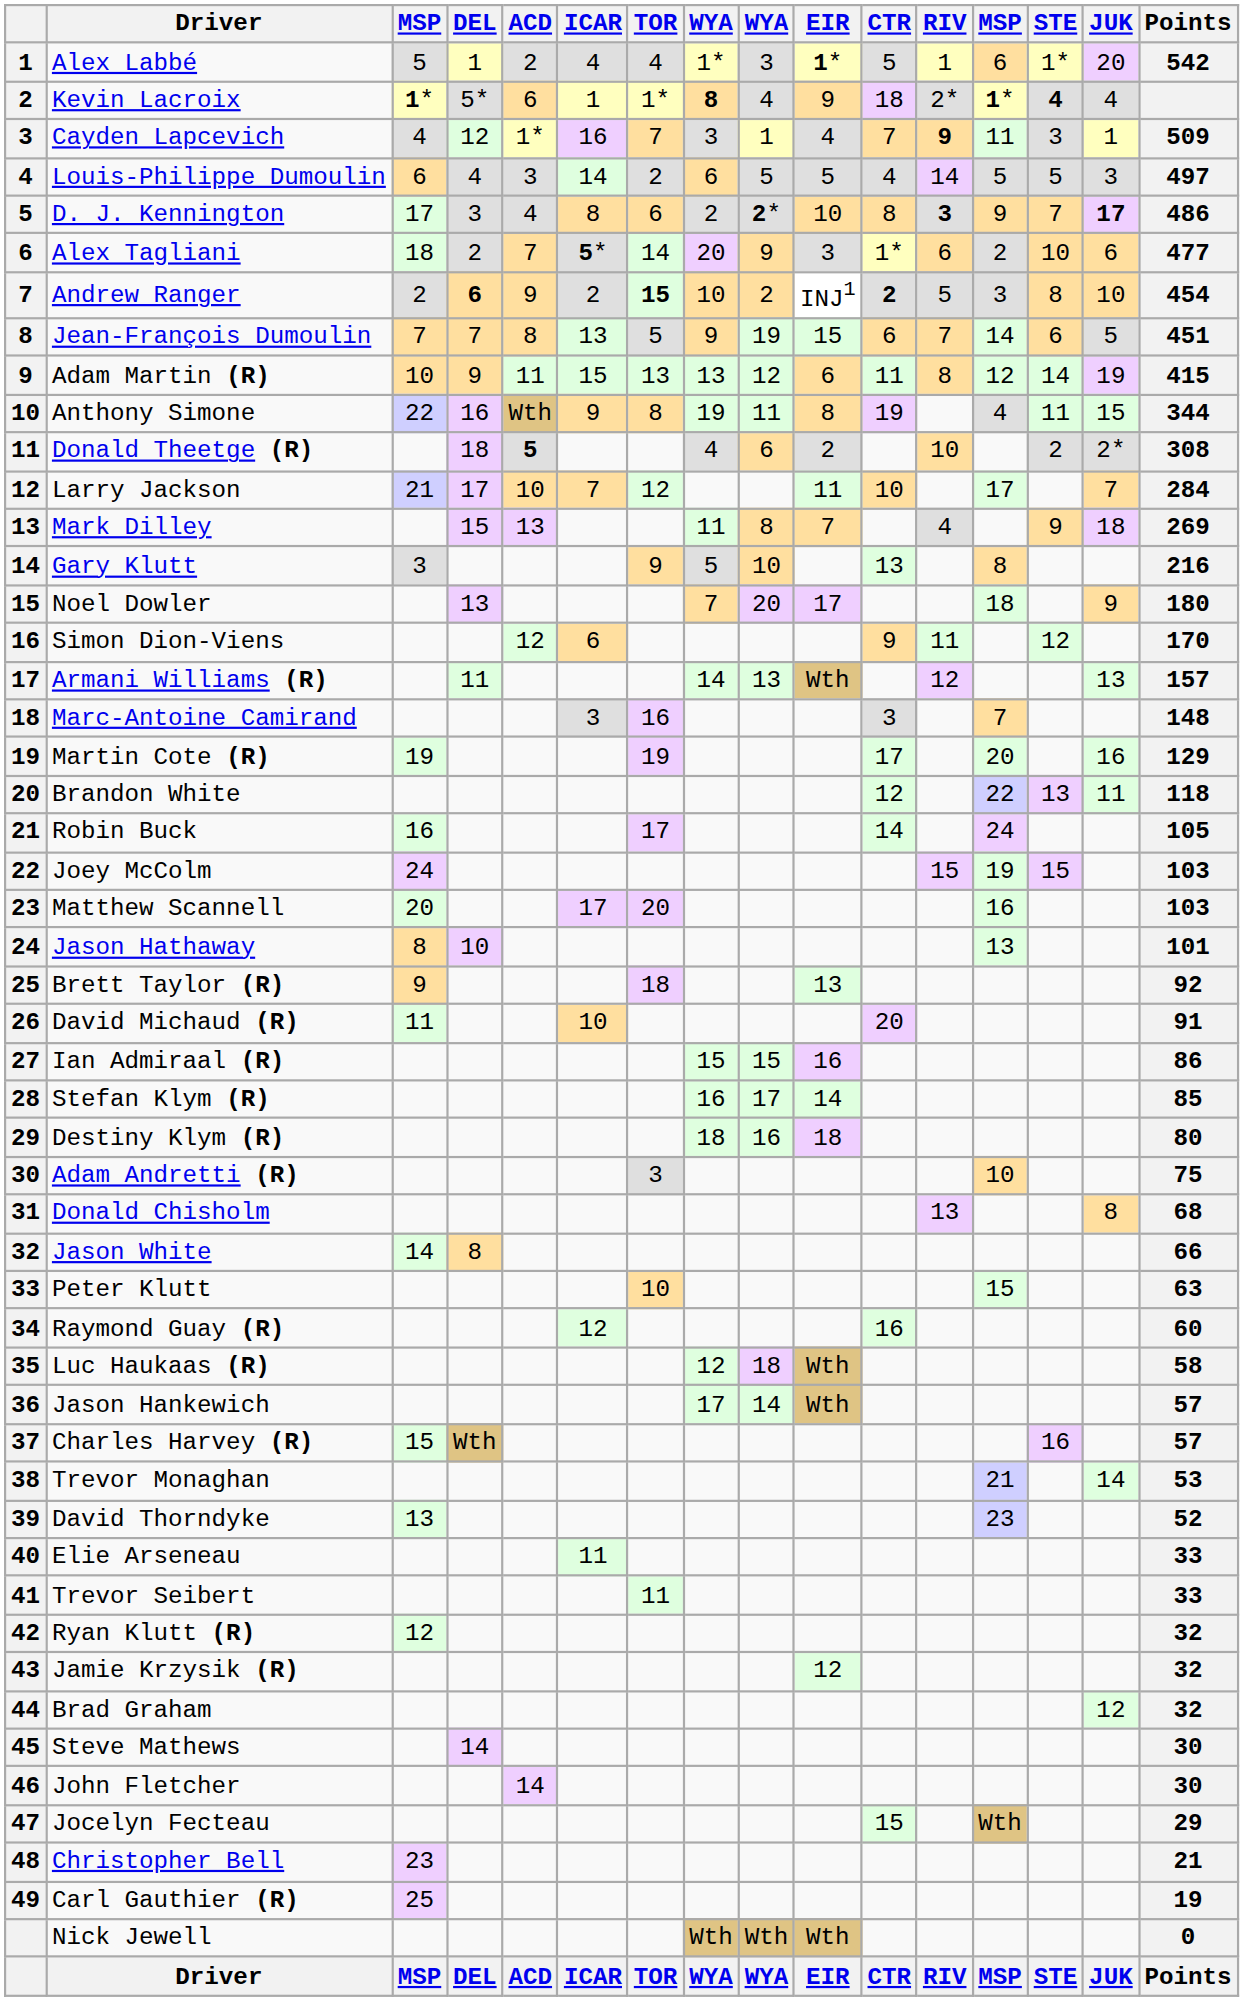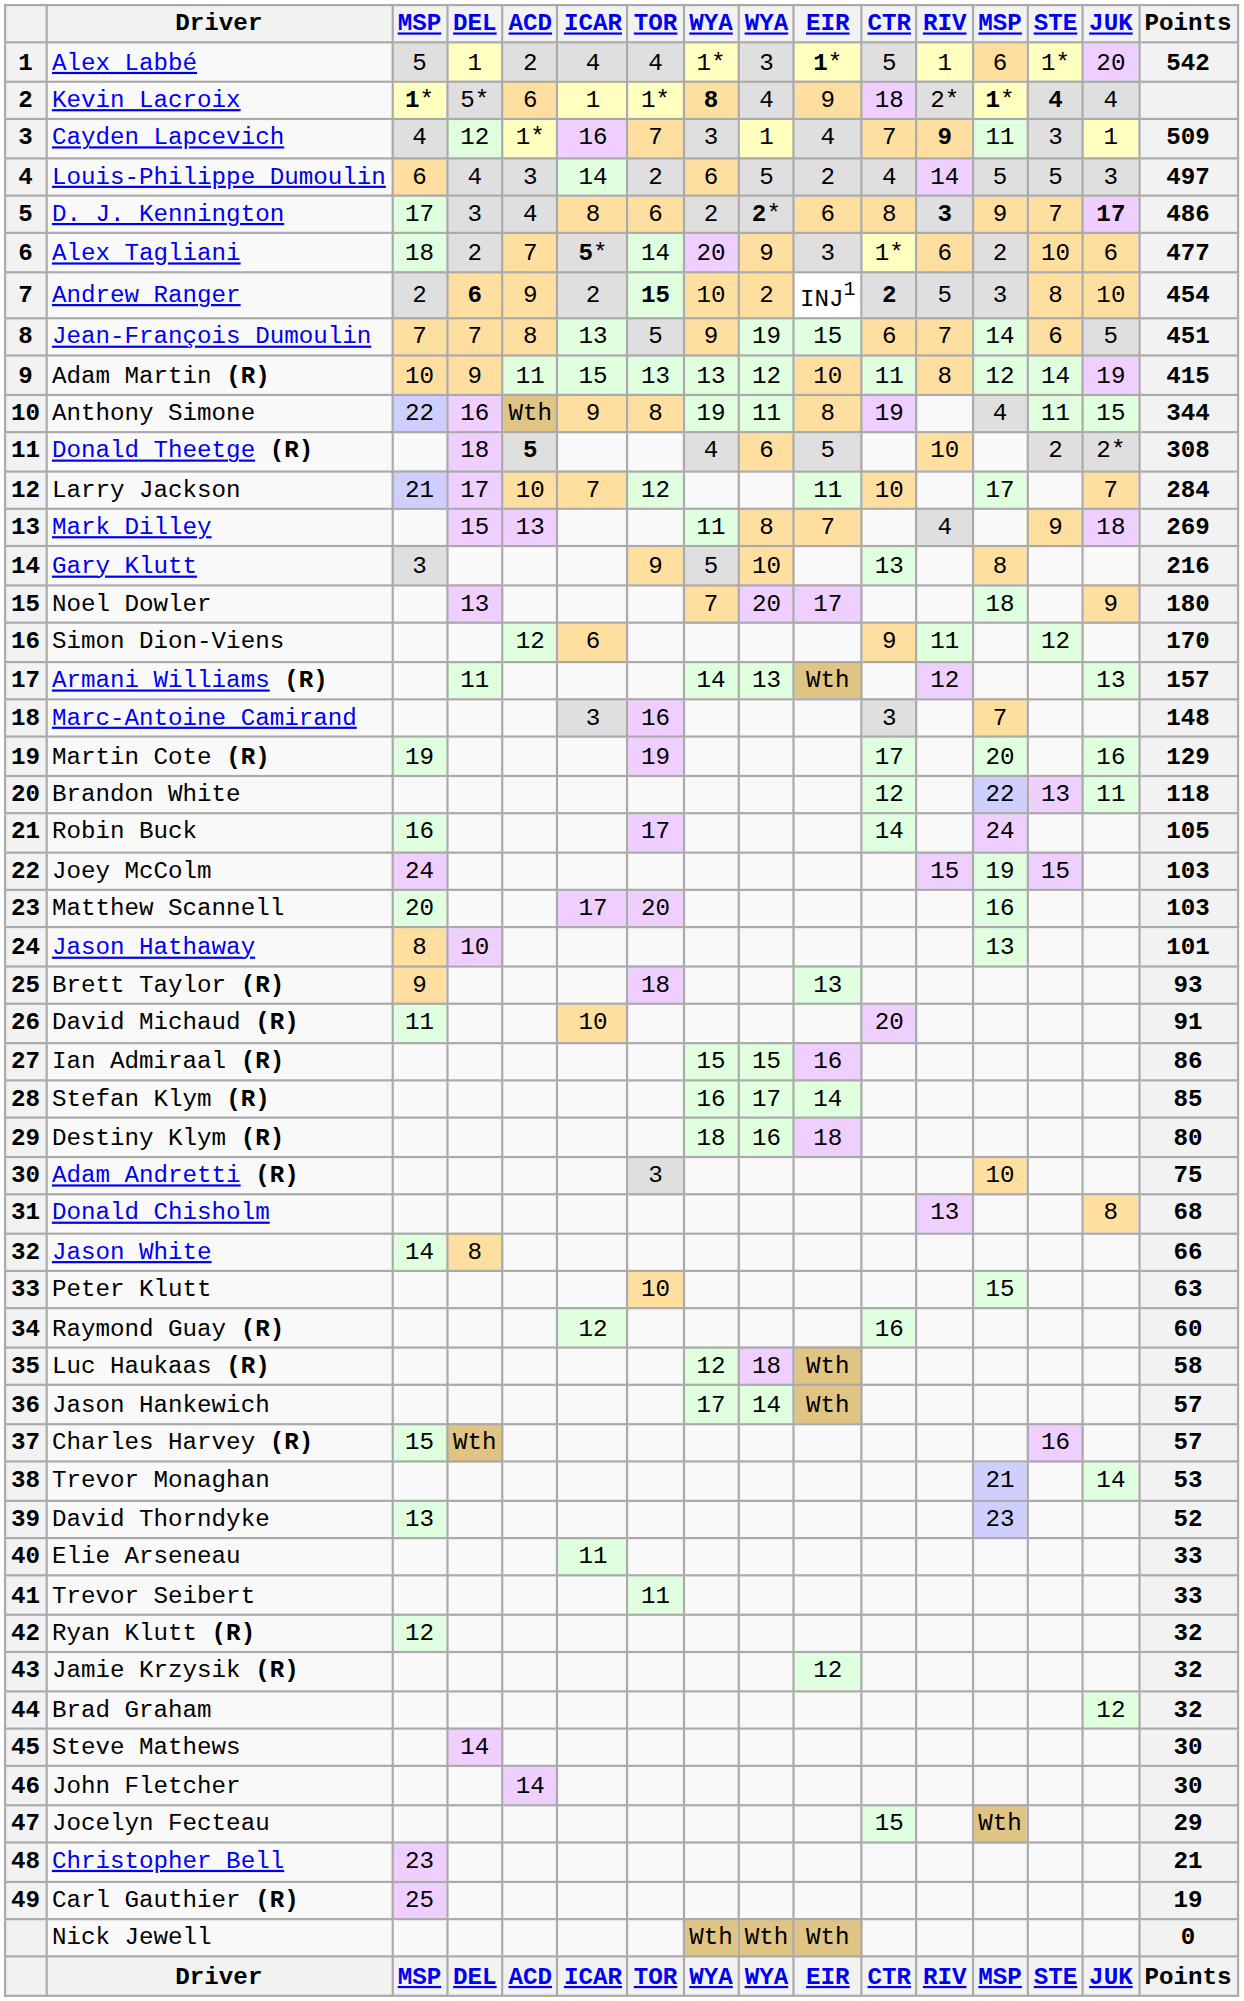Louis-Philippe Dumoulin | EIR: 5 -> 2
D. J. Kennington | EIR: 10 -> 6
Adam Martin (R) | EIR: 6 -> 10
Donald Theetge (R) | EIR: 2 -> 5
Brett Taylor (R) | Points: 92 -> 93
